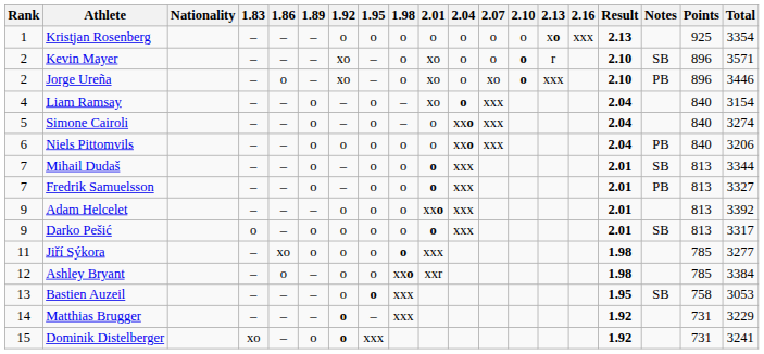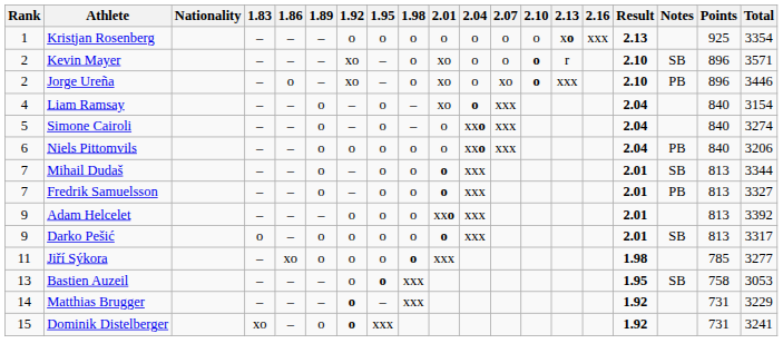- row: 12 | Ashley Bryant | – | o | – | o | o | xxo | xxr | 1.98 | 785 | 3384
